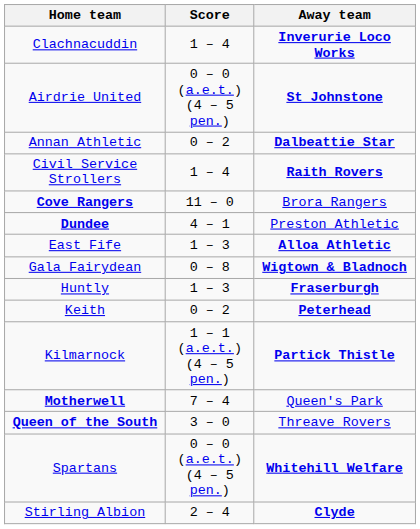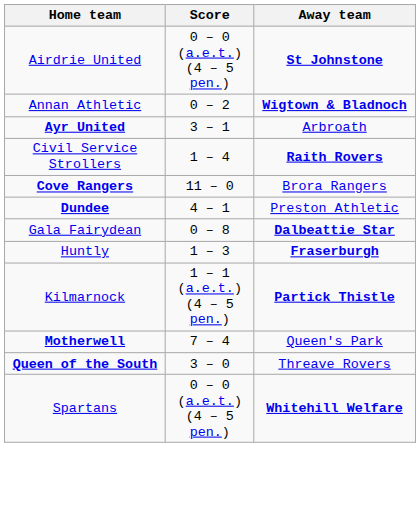- row: Clachnacuddin | 1 – 4 | Inverurie Loco Works
Annan Athletic | Away team: Dalbeattie Star -> Wigtown & Bladnoch
+ row: Ayr United | 3 – 1 | Arbroath
- row: East Fife | 1 – 3 | Alloa Athletic
Gala Fairydean | Away team: Wigtown & Bladnoch -> Dalbeattie Star
- row: Keith | 0 – 2 | Peterhead
- row: Stirling Albion | 2 – 4 | Clyde
